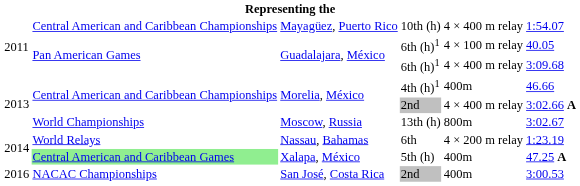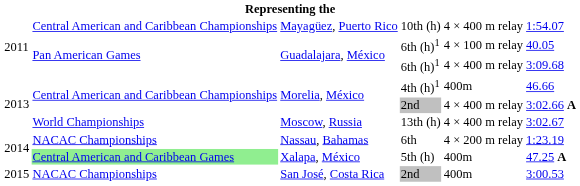Moscow, Russia | column 5: 800m -> 4 × 400 m relay
Nassau, Bahamas | column 2: World Relays -> NACAC Championships
San José, Costa Rica | column 1: 2016 -> 2015
